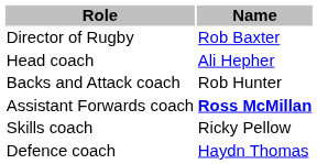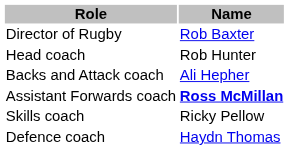Head coach | Name: Ali Hepher -> Rob Hunter
Backs and Attack coach | Name: Rob Hunter -> Ali Hepher
